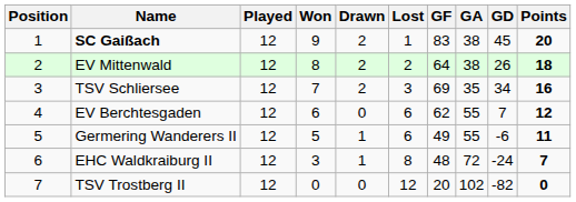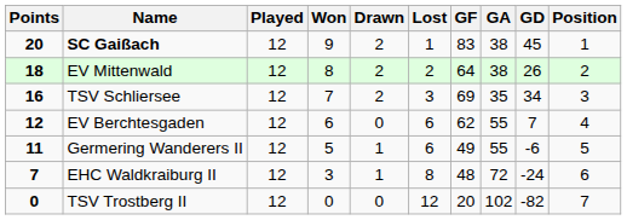columns swapped: Position <-> Points
